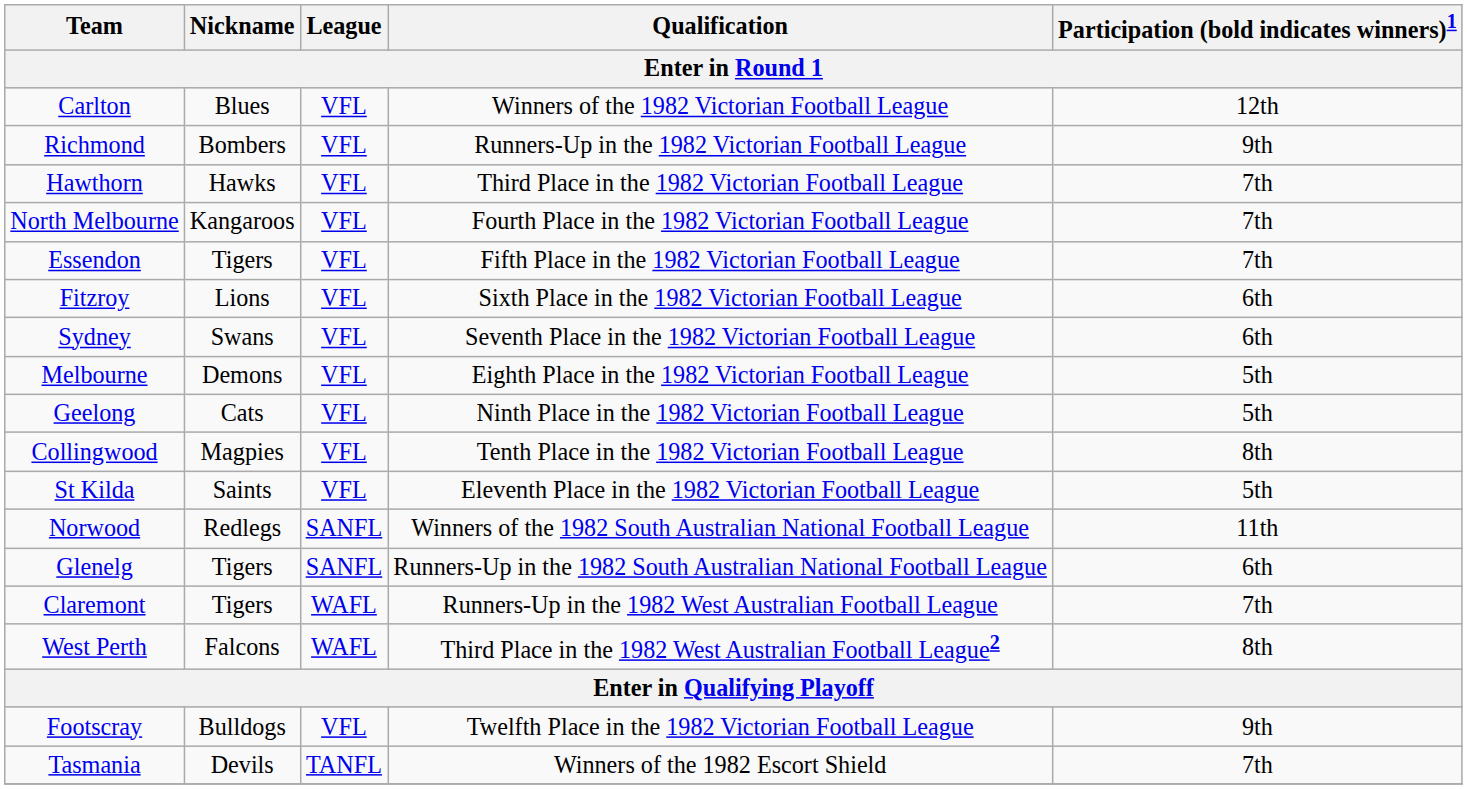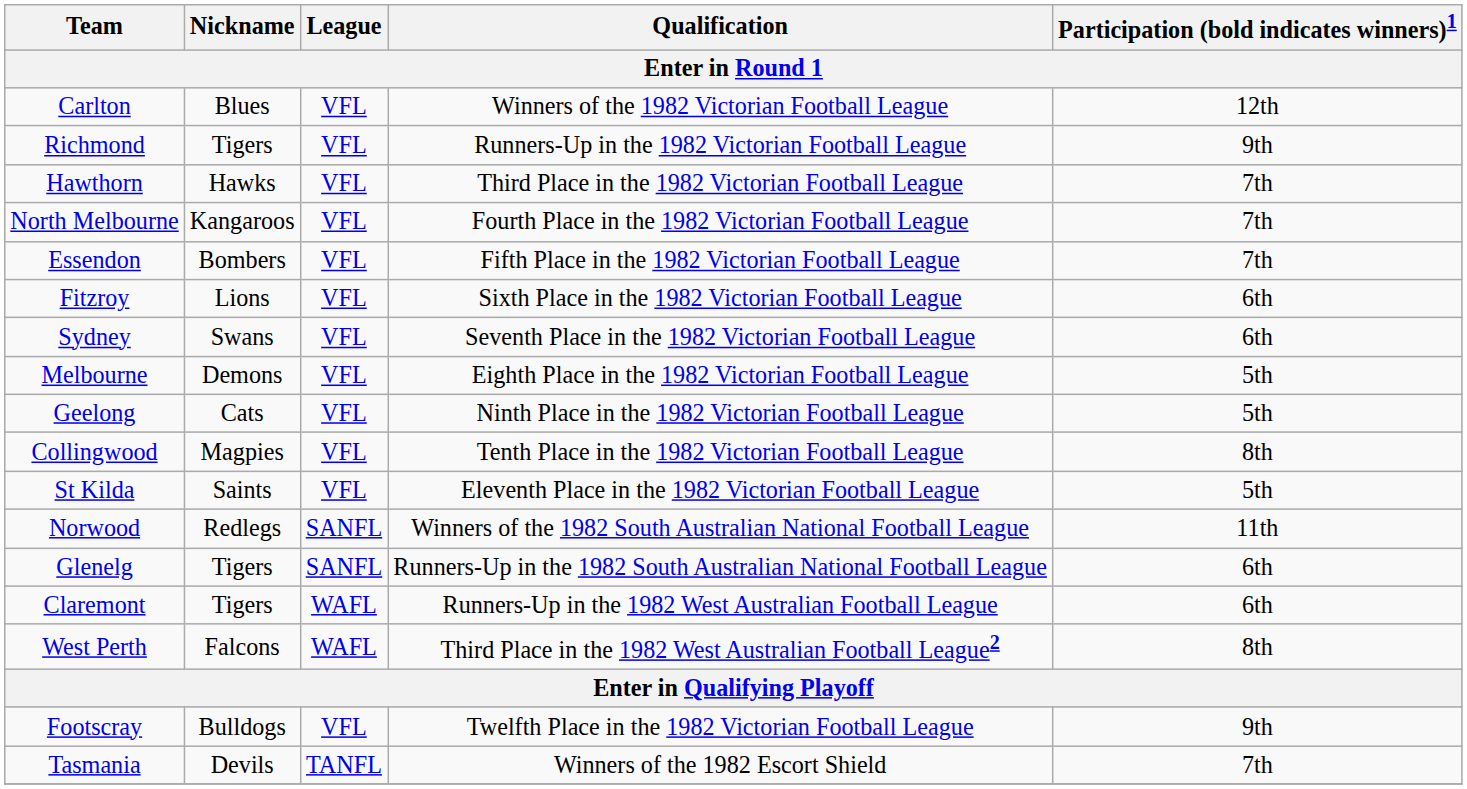Richmond | Nickname: Bombers -> Tigers
Essendon | Nickname: Tigers -> Bombers
Claremont | Participation (bold indicates winners)1: 7th -> 6th
